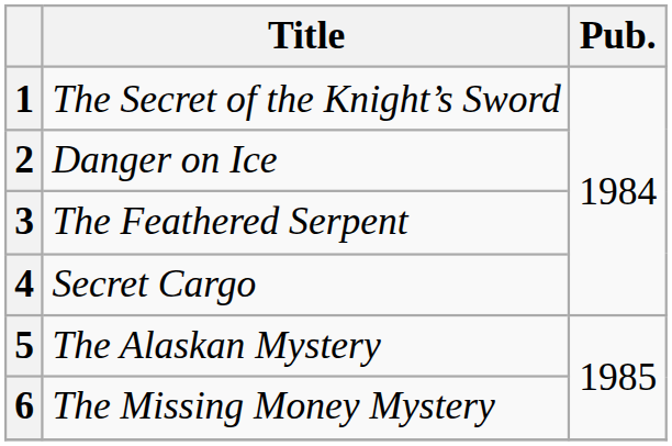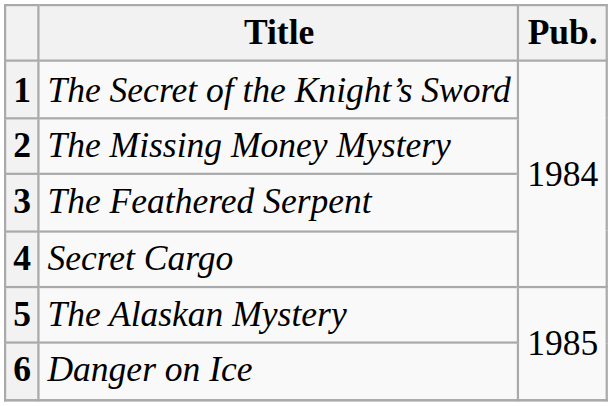2 | Title: Danger on Ice -> The Missing Money Mystery
6 | Title: The Missing Money Mystery -> Danger on Ice
